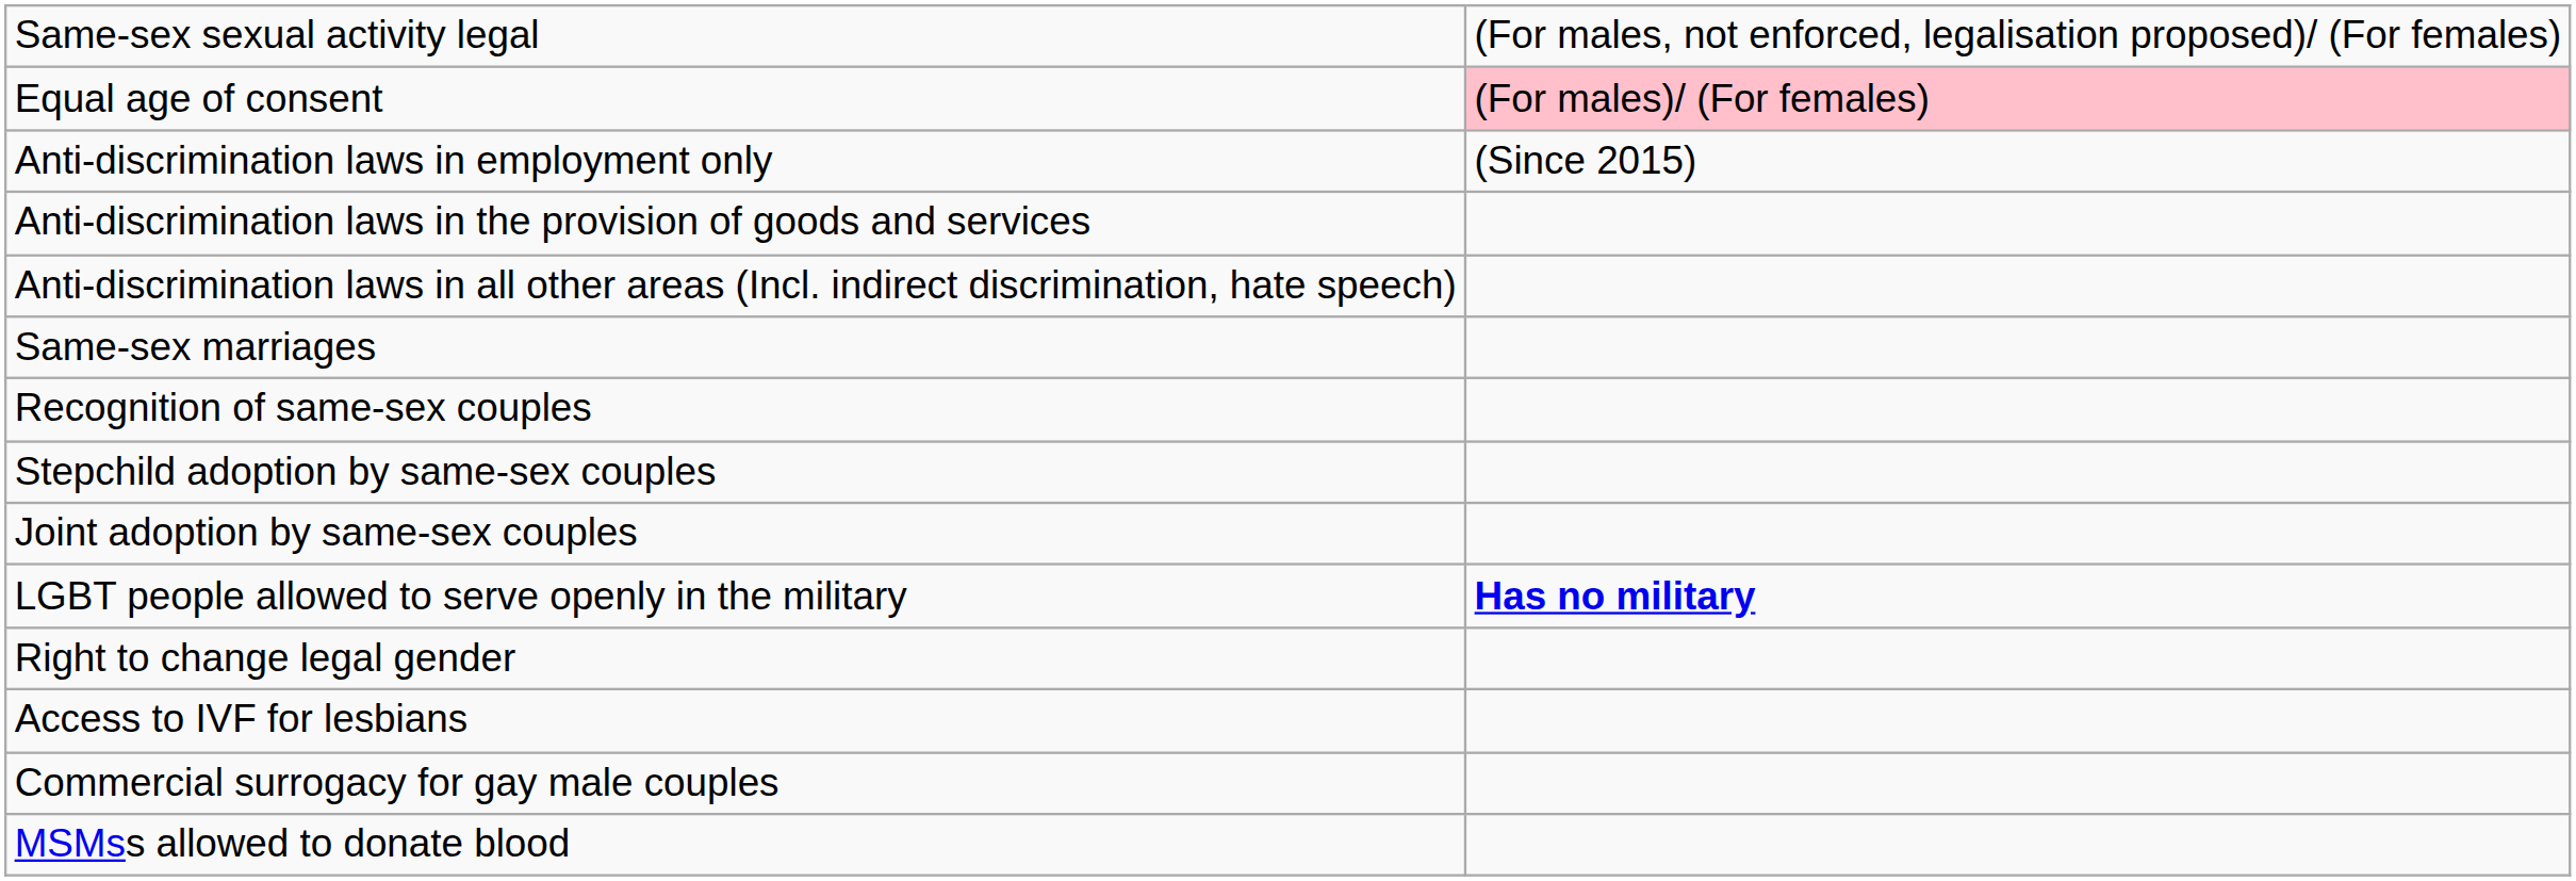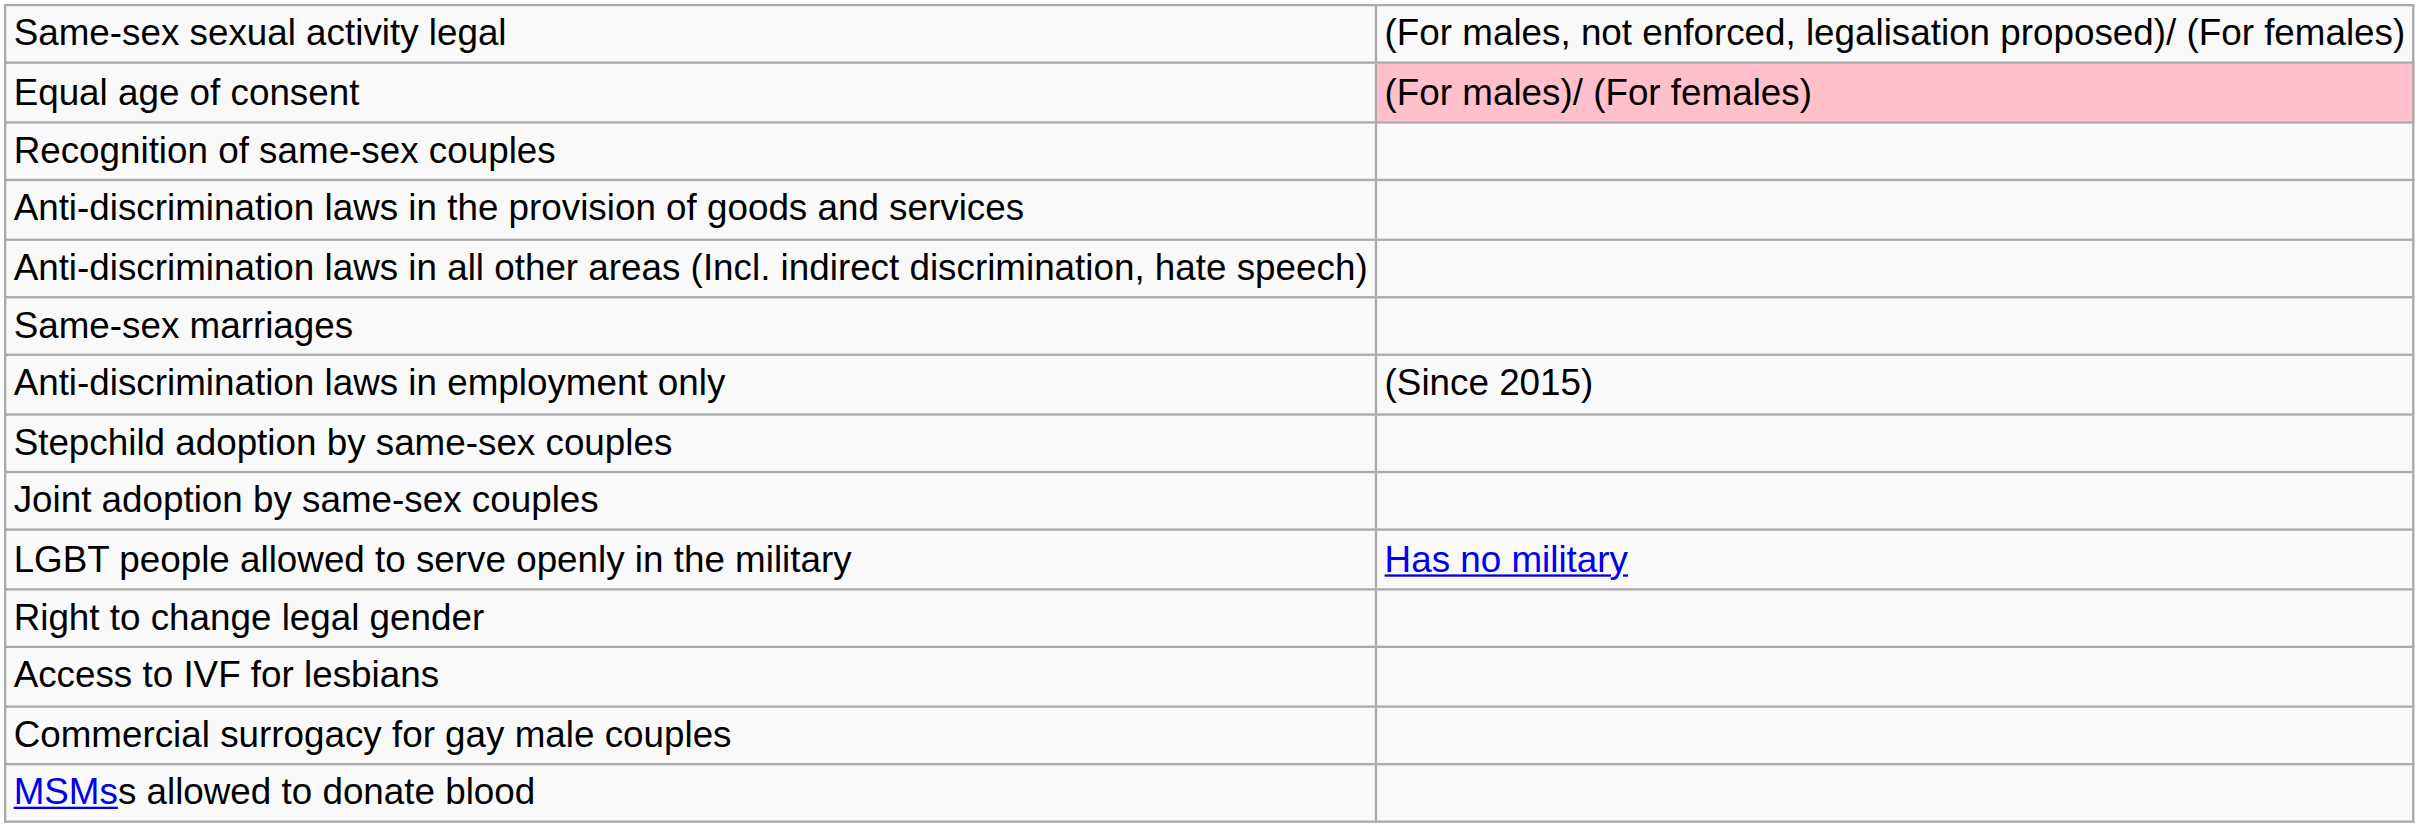rows swapped: Anti-discrimination laws in employment only <-> Recognition of same-sex couples
LGBT people allowed to serve openly in the military | column 2: bold -> normal
